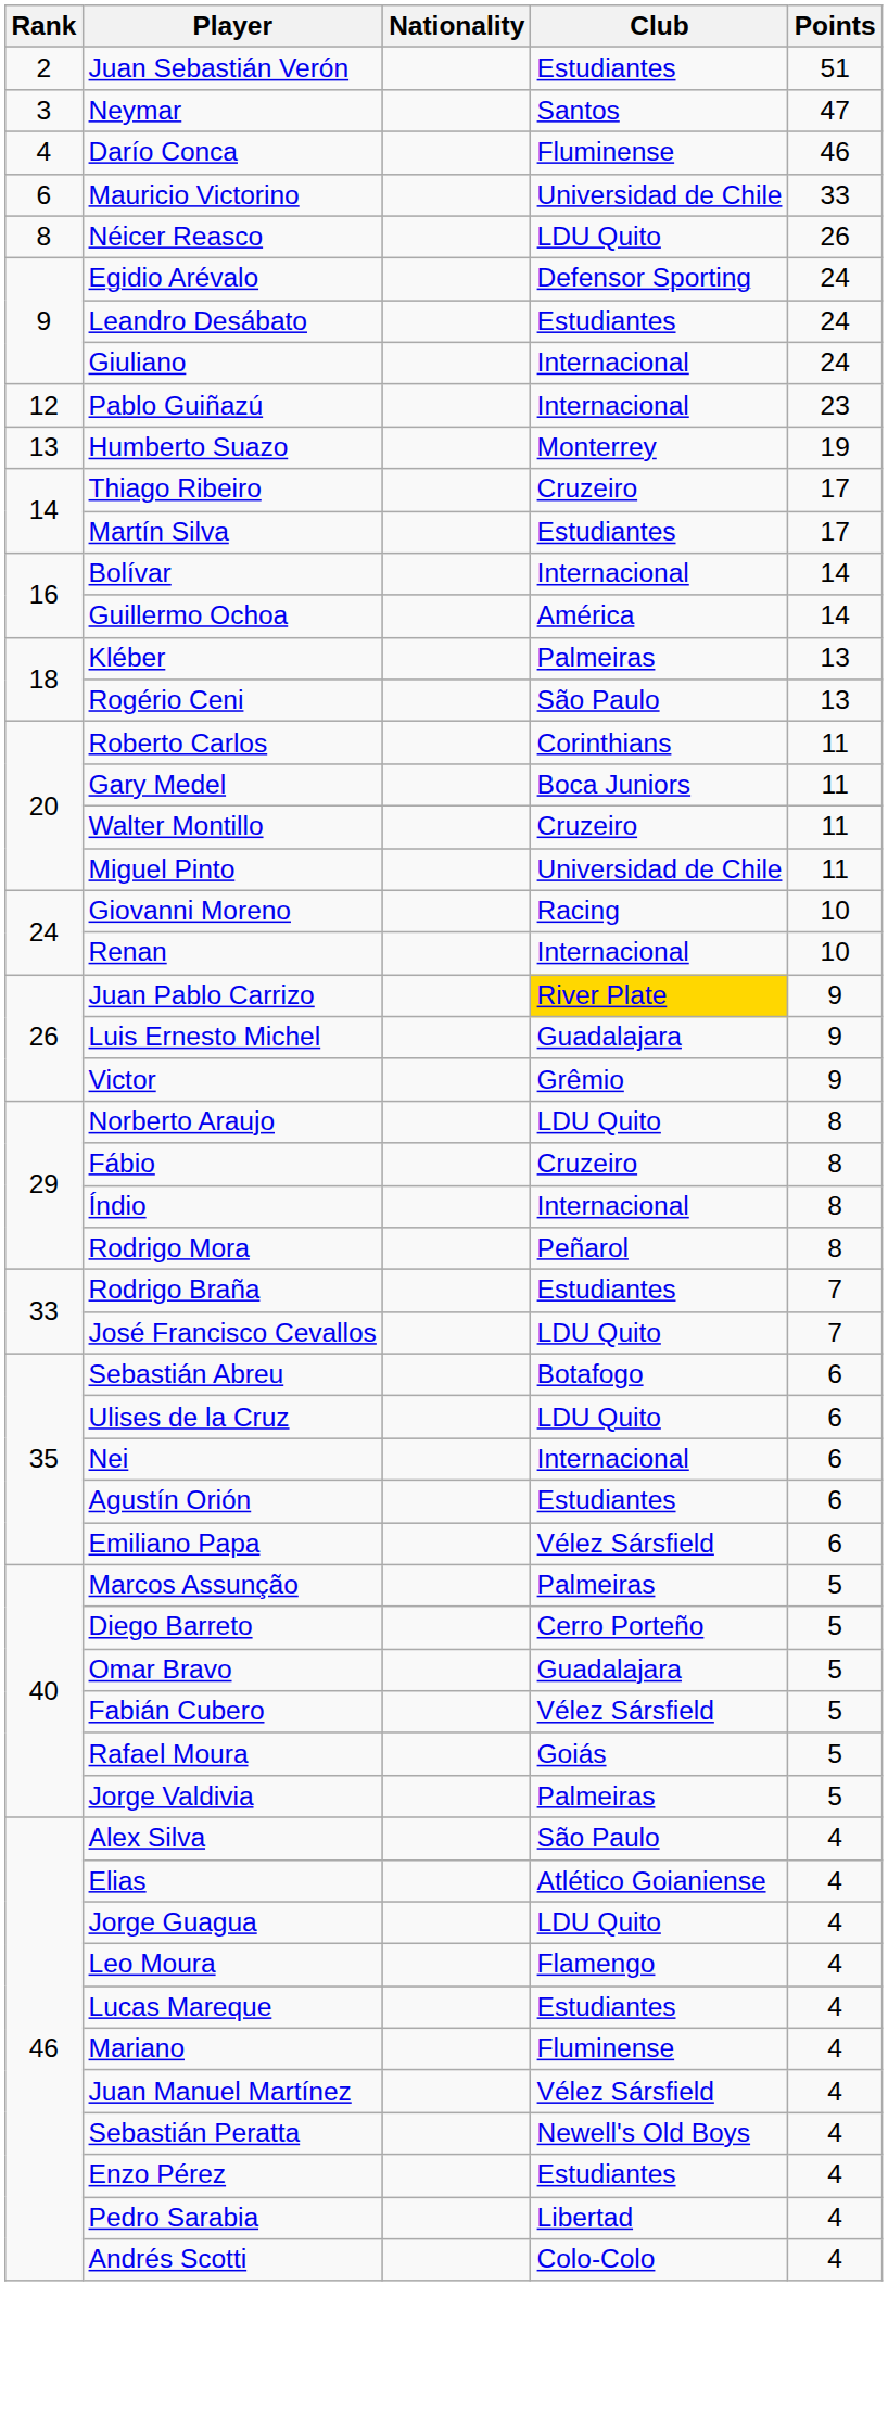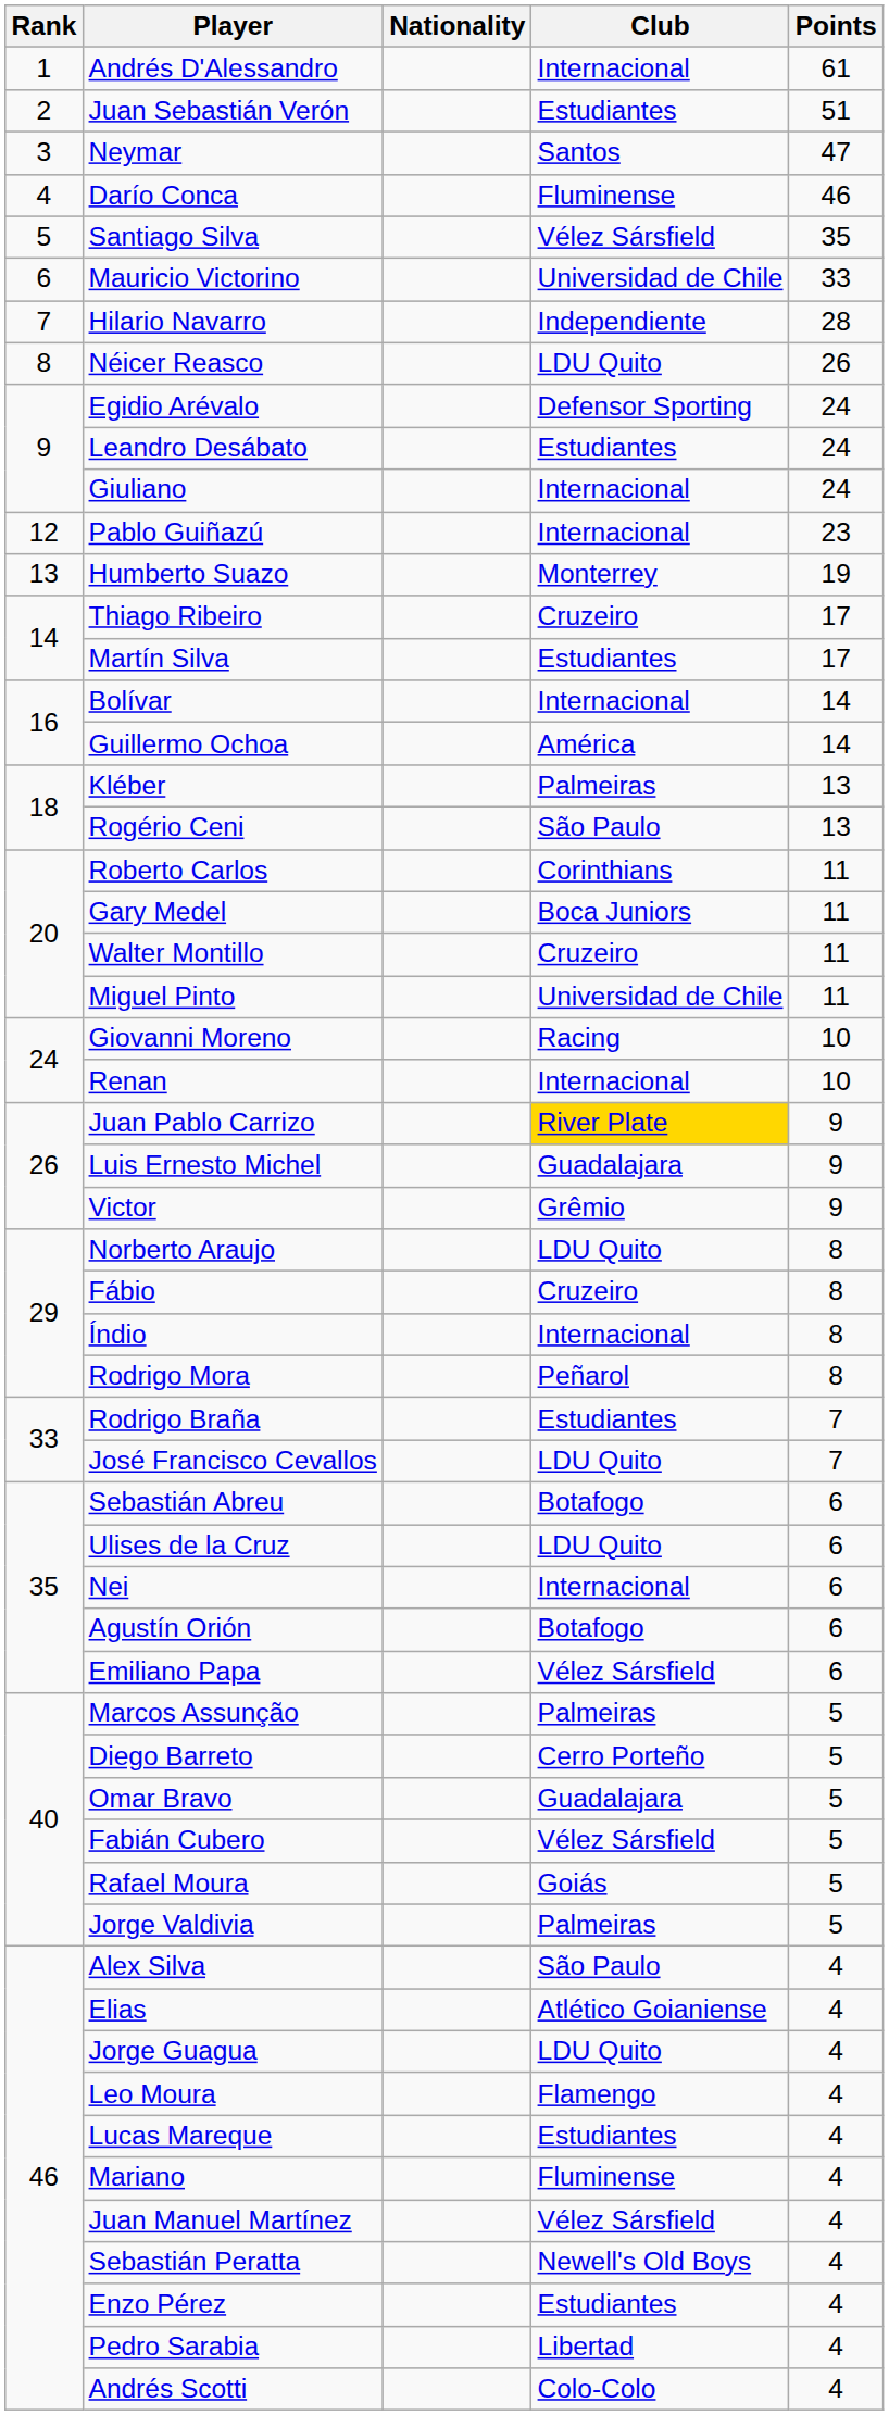+ row: 1 | Andrés D'Alessandro | Internacional | 61
+ row: 5 | Santiago Silva | Vélez Sársfield | 35
+ row: 7 | Hilario Navarro | Independiente | 28
Agustín Orión | Club: Estudiantes -> Botafogo
